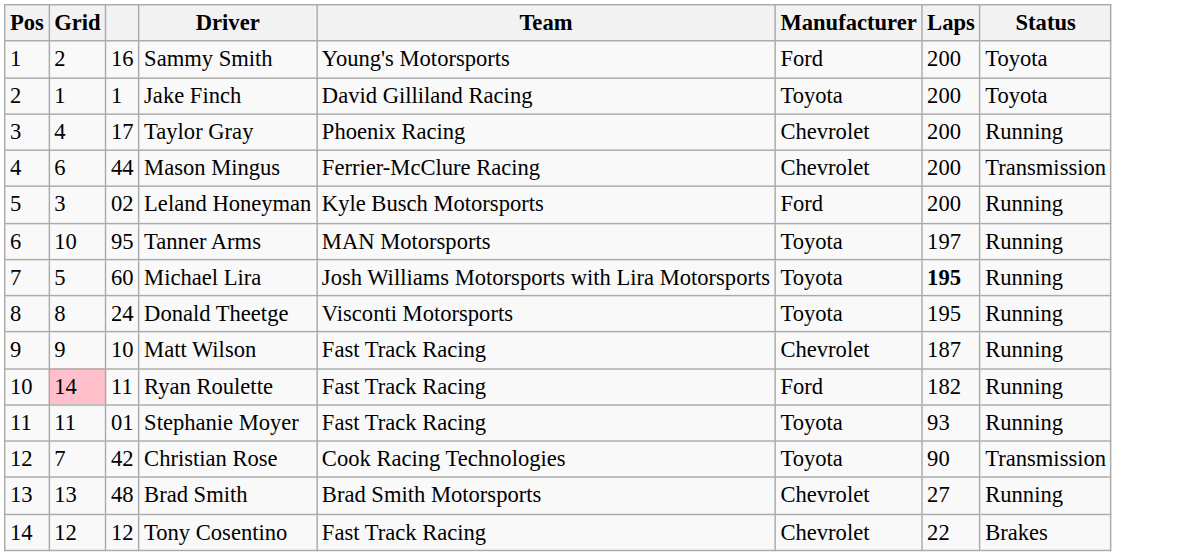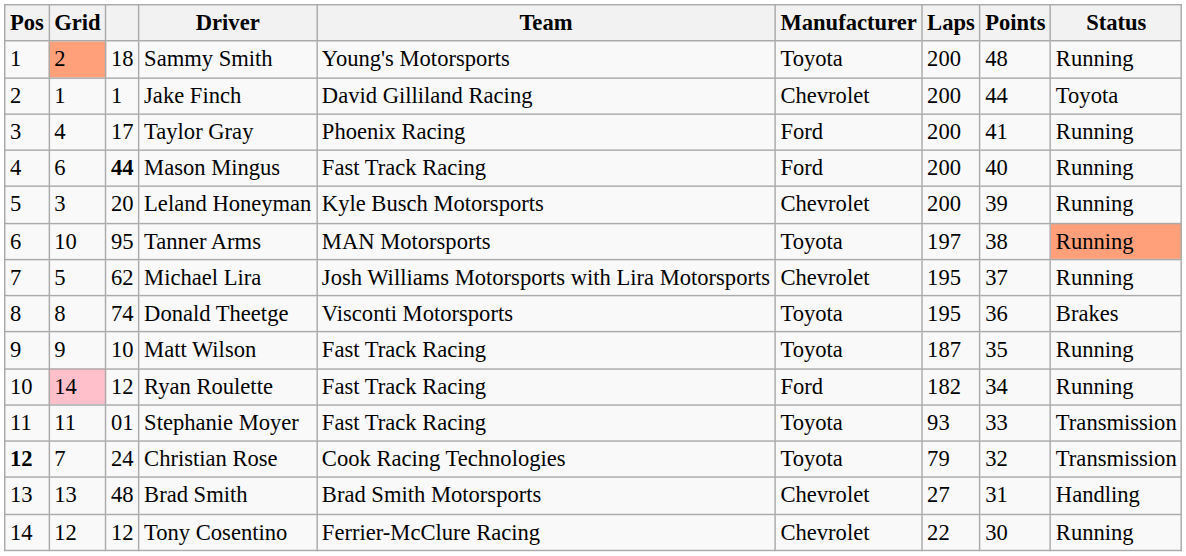+ column: Points | 48 | 44 | 41 | 40 | 39 | 38 | 37 | 36 | 35 | 34 | 33 | 32 | 31 | 30
Sammy Smith | Grid: no background -> lightsalmon background
Sammy Smith | column 3: 16 -> 18
Sammy Smith | Manufacturer: Ford -> Toyota
Sammy Smith | Status: Toyota -> Running
Jake Finch | Manufacturer: Toyota -> Chevrolet
Taylor Gray | Manufacturer: Chevrolet -> Ford
Mason Mingus | column 3: normal -> bold
Mason Mingus | Team: Ferrier-McClure Racing -> Fast Track Racing
Mason Mingus | Manufacturer: Chevrolet -> Ford
Mason Mingus | Status: Transmission -> Running
Leland Honeyman | column 3: 02 -> 20
Leland Honeyman | Manufacturer: Ford -> Chevrolet
Tanner Arms | Status: no background -> lightsalmon background
Michael Lira | column 3: 60 -> 62
Michael Lira | Manufacturer: Toyota -> Chevrolet
Michael Lira | Laps: bold -> normal
Donald Theetge | column 3: 24 -> 74
Donald Theetge | Status: Running -> Brakes
Matt Wilson | Manufacturer: Chevrolet -> Toyota
Ryan Roulette | column 3: 11 -> 12
Stephanie Moyer | Status: Running -> Transmission
Christian Rose | Pos: normal -> bold
Christian Rose | column 3: 42 -> 24
Christian Rose | Laps: 90 -> 79
Brad Smith | Status: Running -> Handling
Tony Cosentino | Team: Fast Track Racing -> Ferrier-McClure Racing
Tony Cosentino | Status: Brakes -> Running
